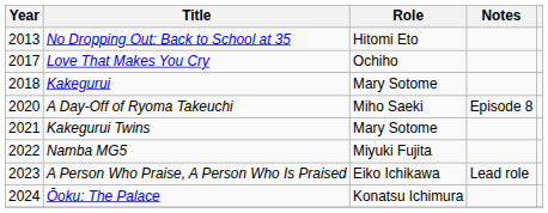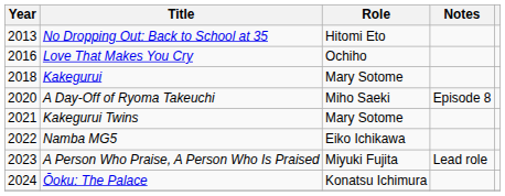Love That Makes You Cry | Year: 2017 -> 2016
Namba MG5 | Role: Miyuki Fujita -> Eiko Ichikawa
A Person Who Praise, A Person Who Is Praised | Role: Eiko Ichikawa -> Miyuki Fujita
